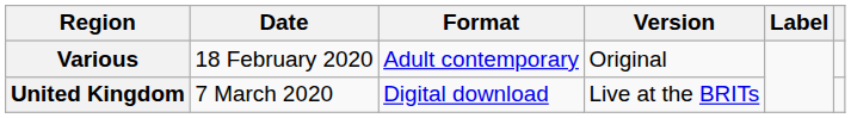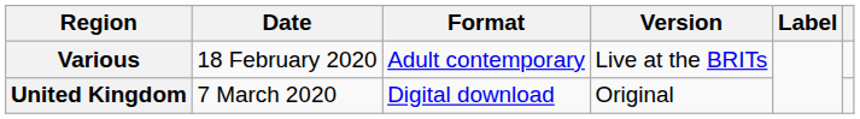Various | Version: Original -> Live at the BRITs
United Kingdom | Version: Live at the BRITs -> Original
